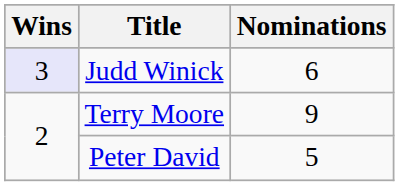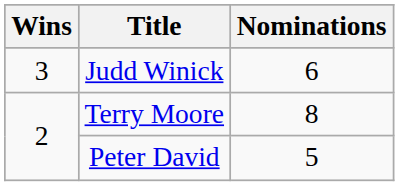Judd Winick | Wins: lavender background -> no background
Terry Moore | Nominations: 9 -> 8
